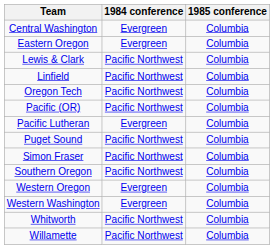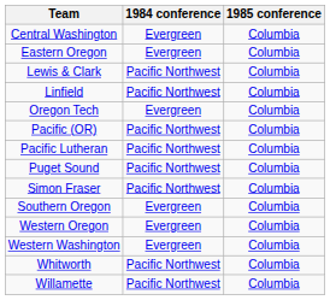Oregon Tech | 1984 conference: Pacific Northwest -> Evergreen
Pacific Lutheran | 1984 conference: Evergreen -> Pacific Northwest
Southern Oregon | 1984 conference: Pacific Northwest -> Evergreen
